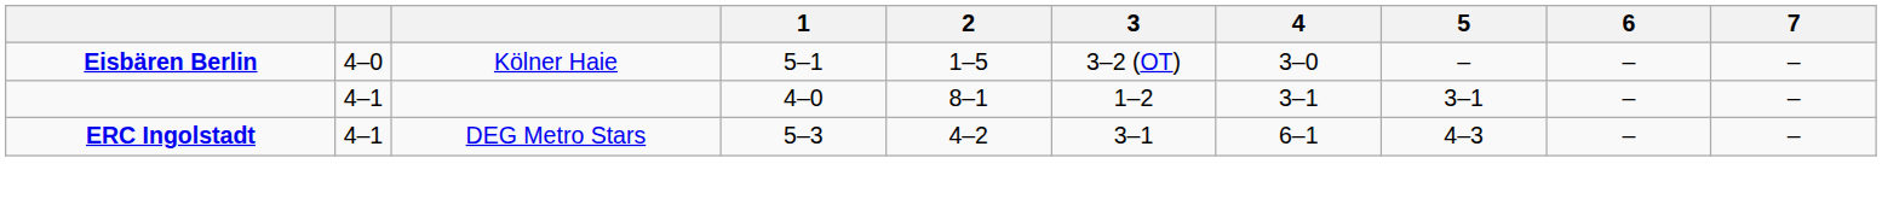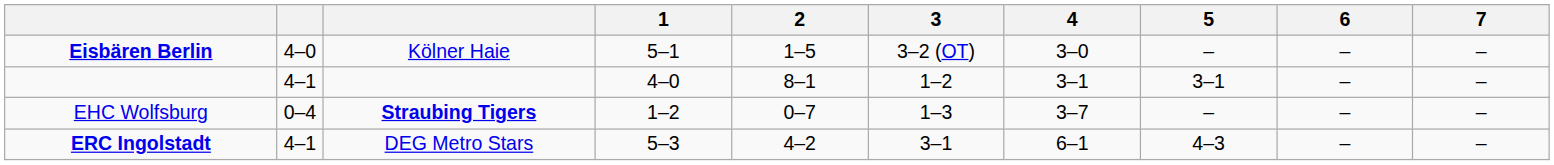+ row: EHC Wolfsburg | 0–4 | Straubing Tigers | 1–2 | 0–7 | 1–3 | 3–7 | – | – | –
